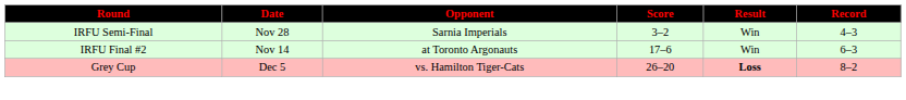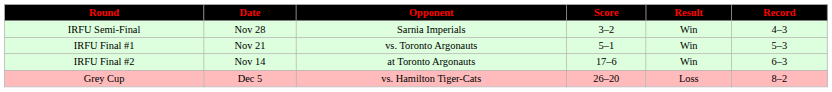+ row: IRFU Final #1 | Nov 21 | vs. Toronto Argonauts | 5–1 | Win | 5–3
Grey Cup | Result: bold -> normal
